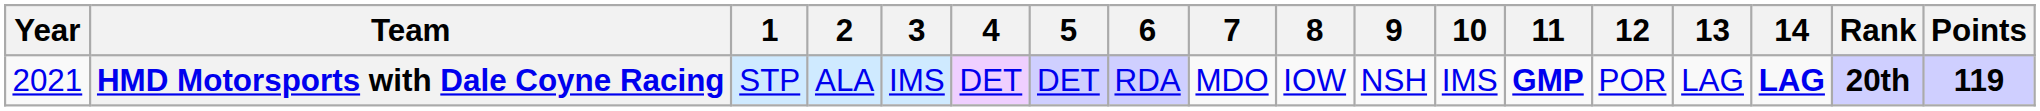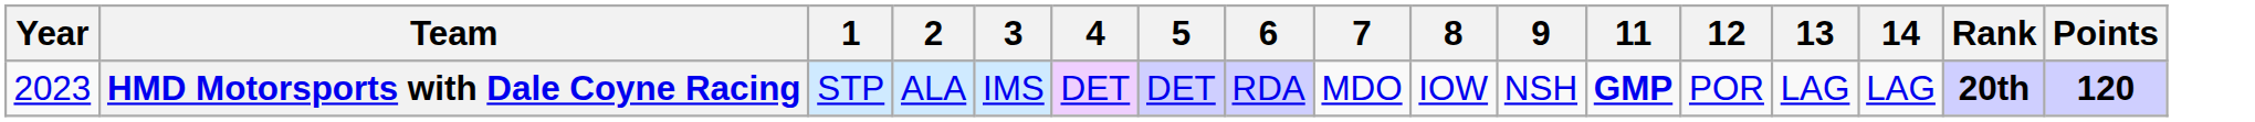- column: 10 | IMS
HMD Motorsports with Dale Coyne Racing | Year: 2021 -> 2023
HMD Motorsports with Dale Coyne Racing | 14: bold -> normal
HMD Motorsports with Dale Coyne Racing | Points: 119 -> 120
